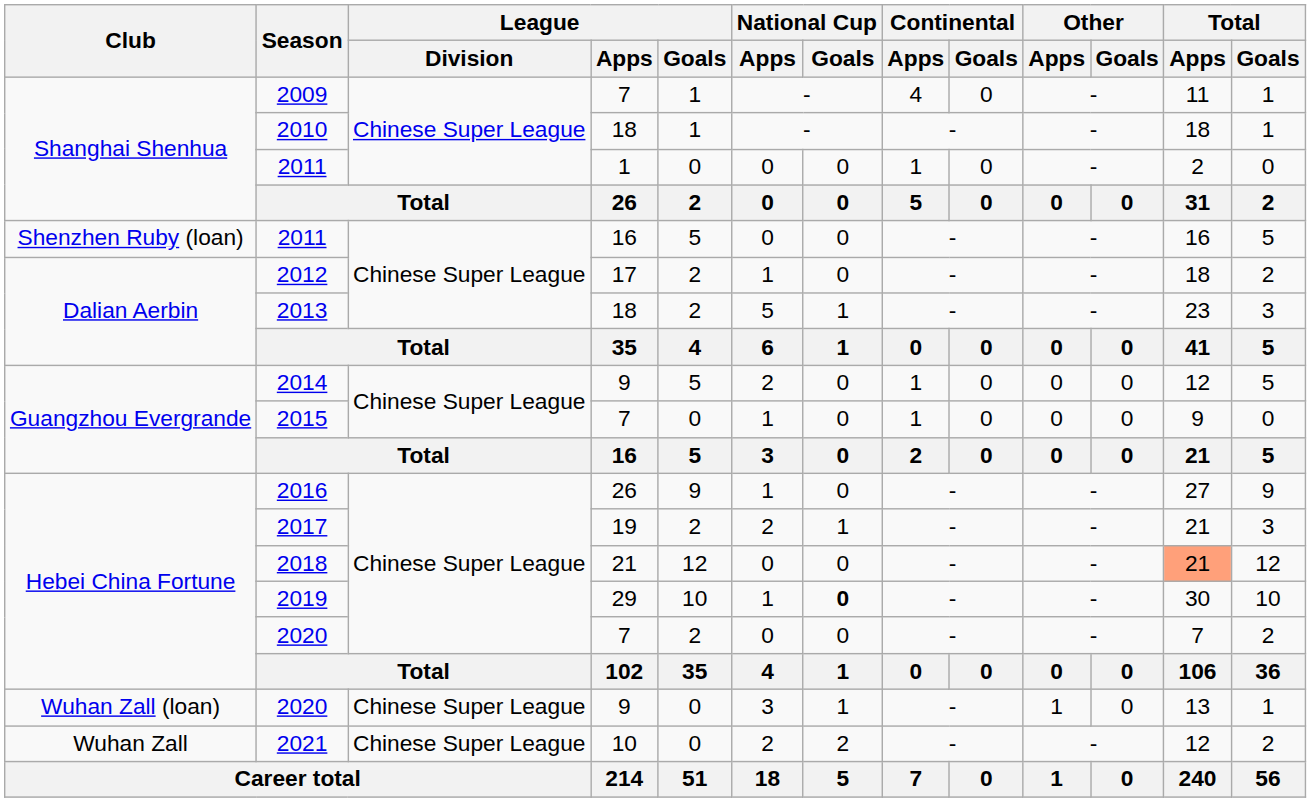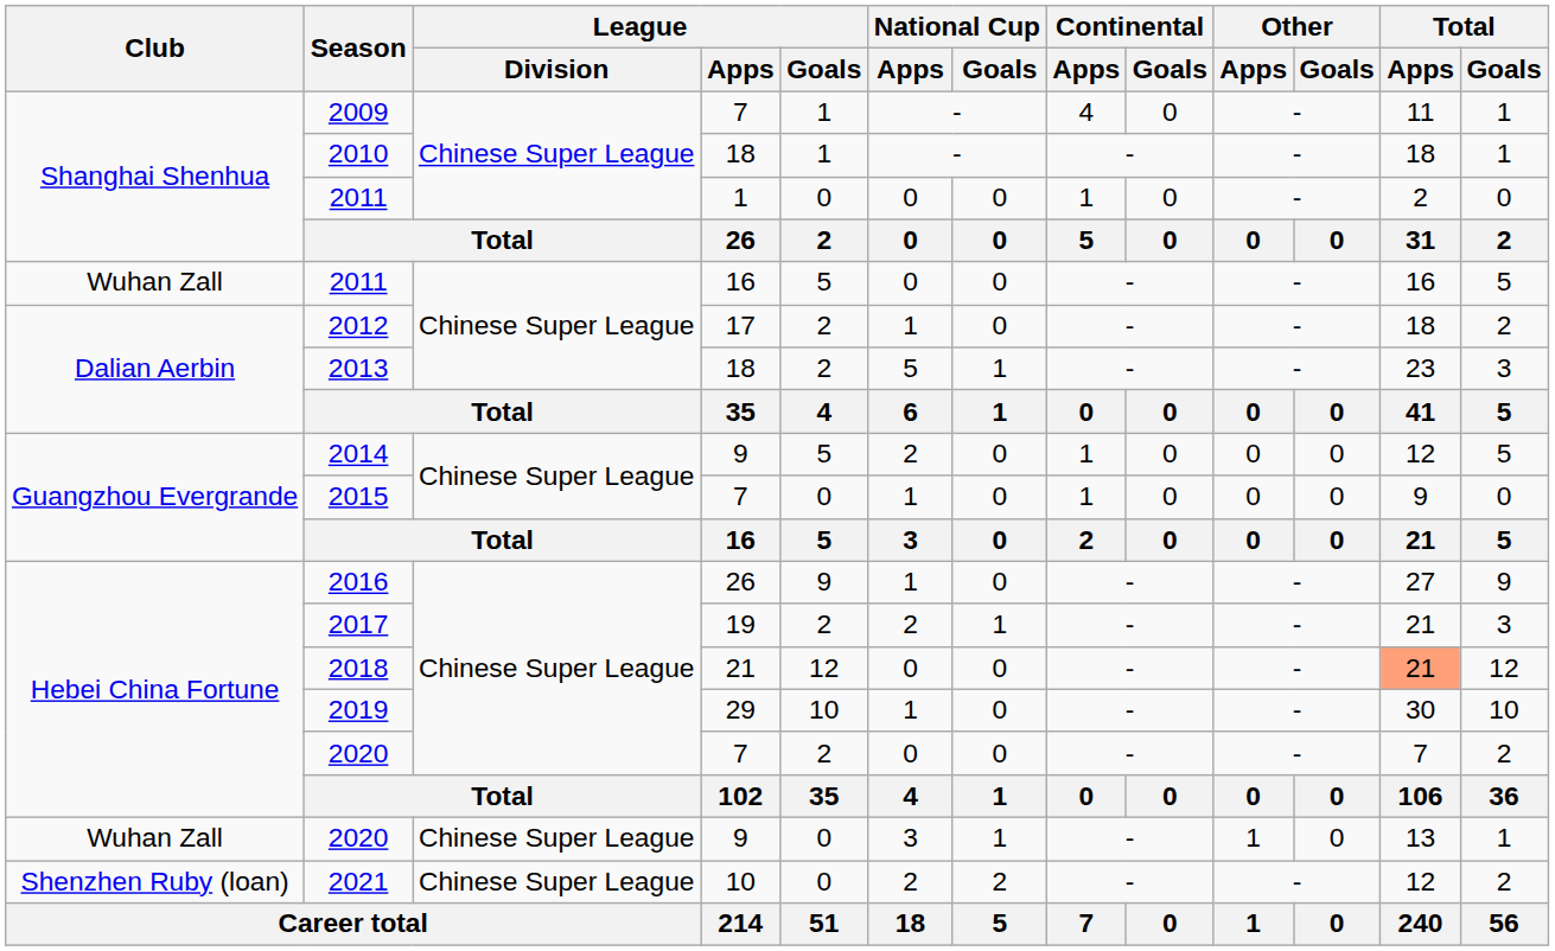2011 / 16 | Club: Shenzhen Ruby (loan) -> Wuhan Zall
2019 | National Cup / Goals: bold -> normal
2020 / 9 | Club: Wuhan Zall (loan) -> Wuhan Zall
2021 | Club: Wuhan Zall -> Shenzhen Ruby (loan)
